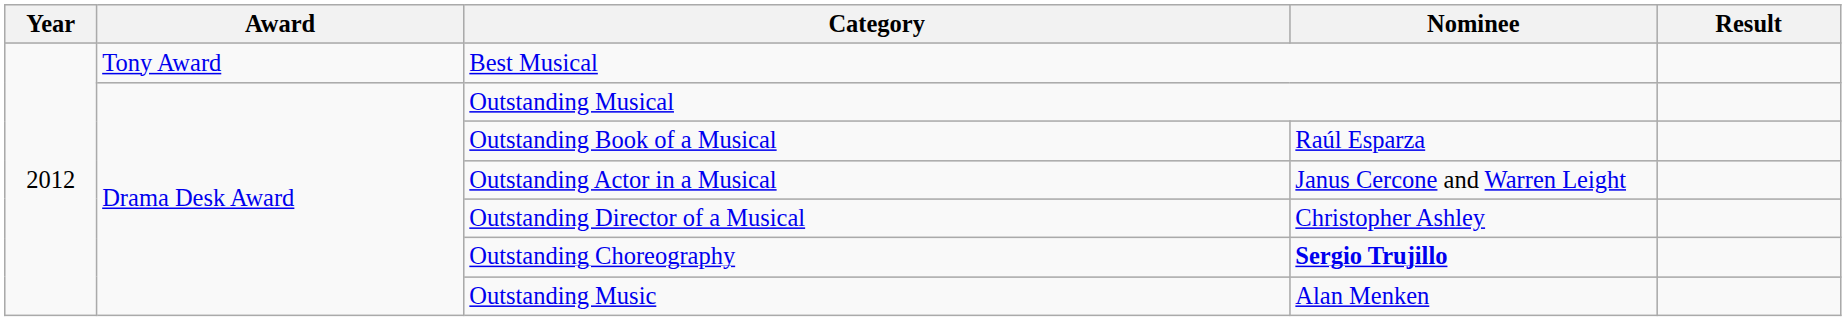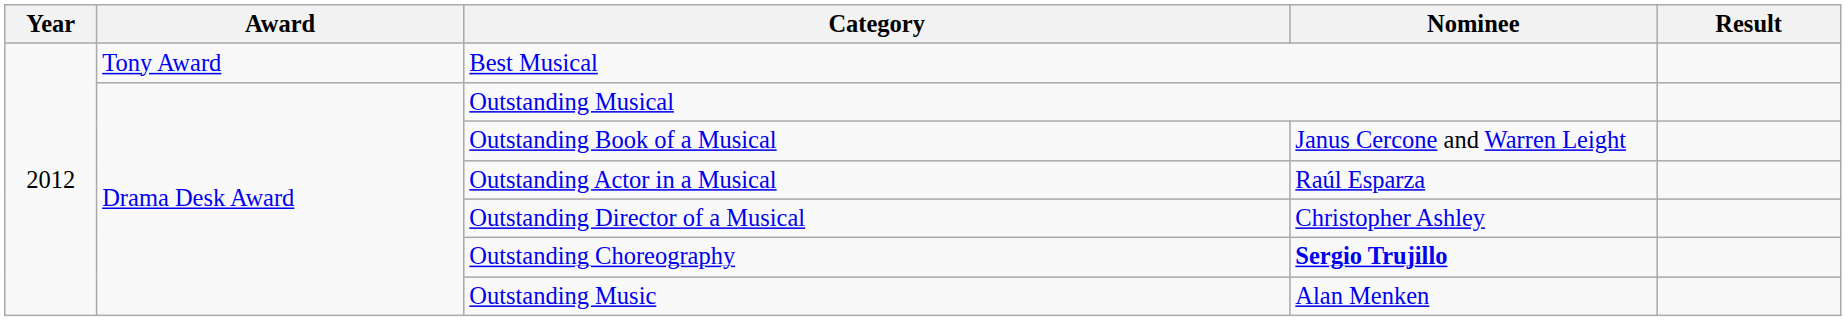Outstanding Book of a Musical | Nominee: Raúl Esparza -> Janus Cercone and Warren Leight
Outstanding Actor in a Musical | Nominee: Janus Cercone and Warren Leight -> Raúl Esparza
